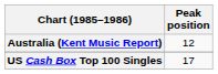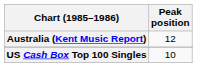US Cash Box Top 100 Singles | Peak position: 17 -> 10
